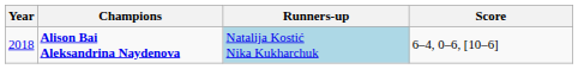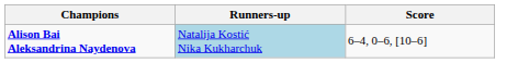- column: Year | 2018
